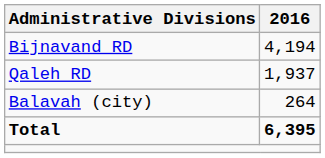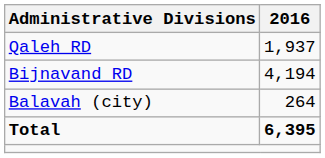rows swapped: Bijnavand RD <-> Qaleh RD
